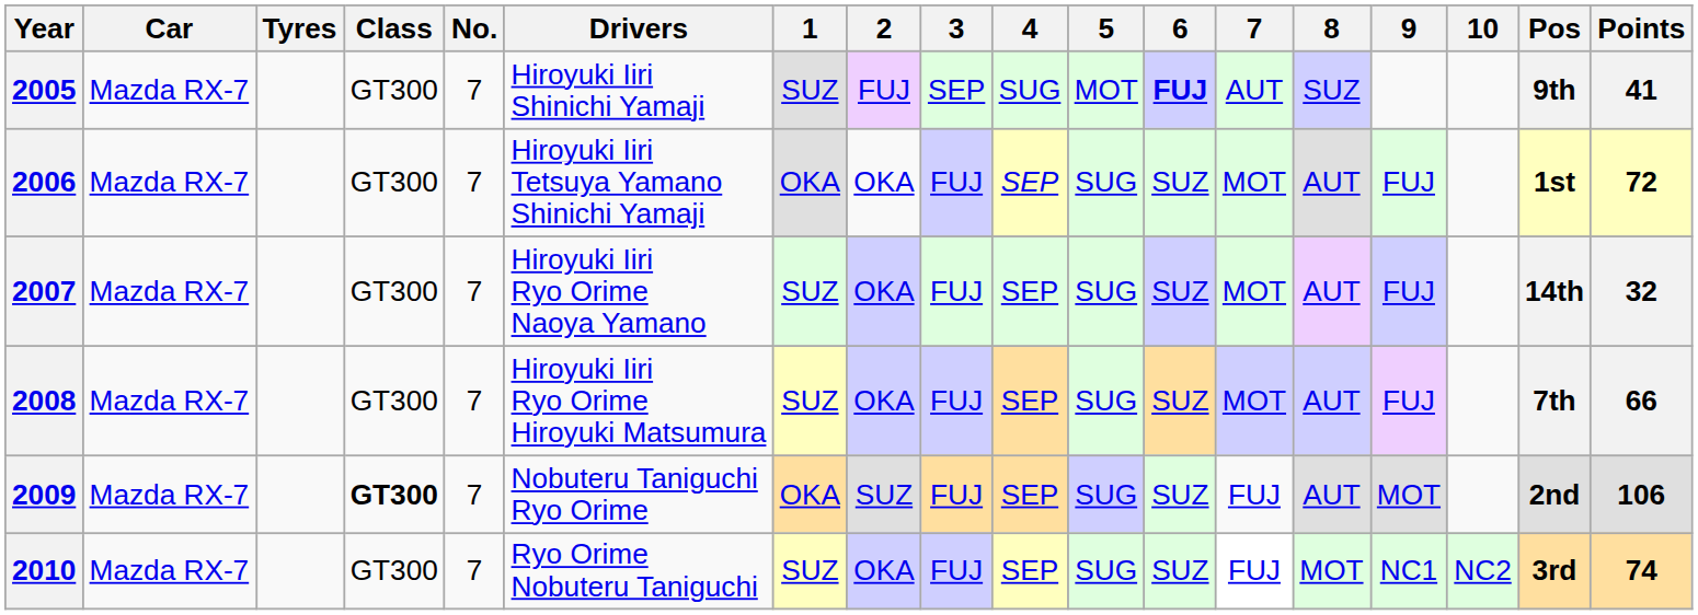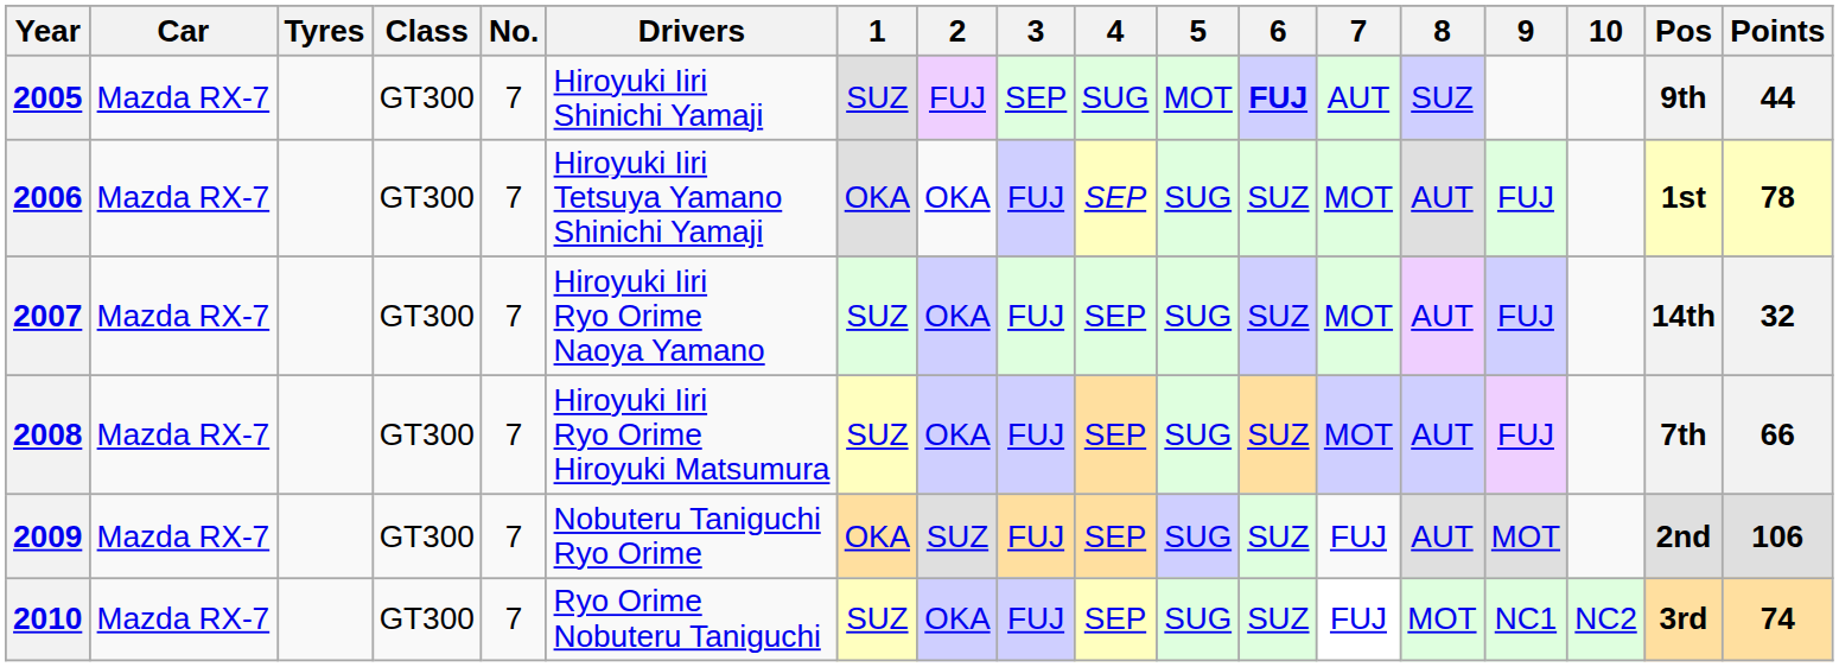2005 | Points: 41 -> 44
2006 | Points: 72 -> 78
2009 | Class: bold -> normal
